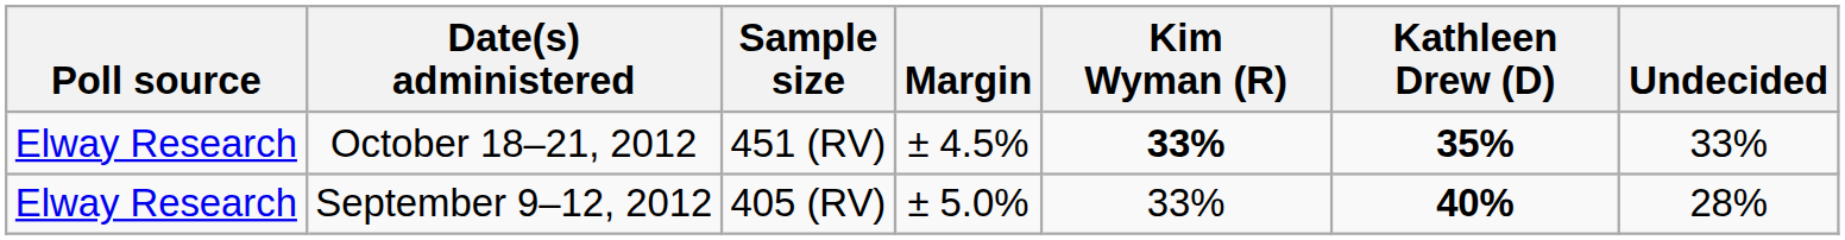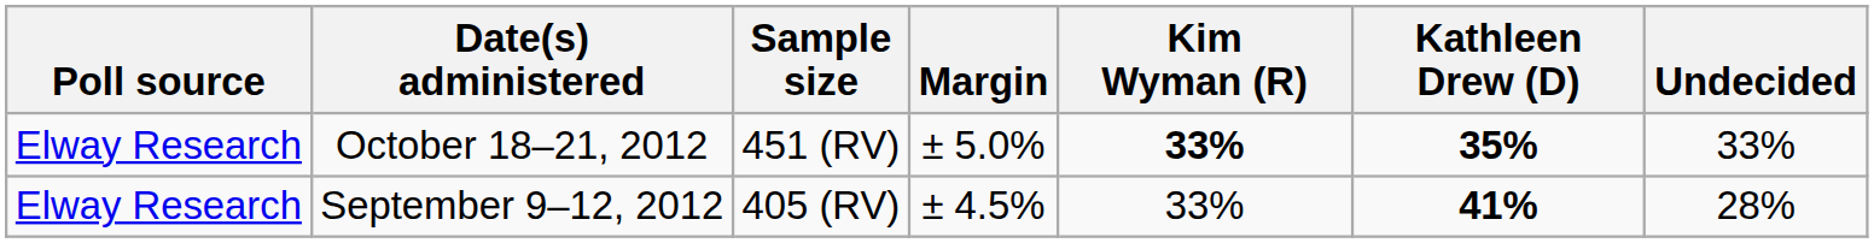October 18–21, 2012 | Margin: ± 4.5% -> ± 5.0%
September 9–12, 2012 | Margin: ± 5.0% -> ± 4.5%
September 9–12, 2012 | Kathleen Drew (D): 40% -> 41%
